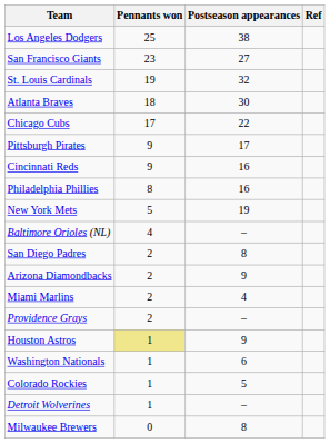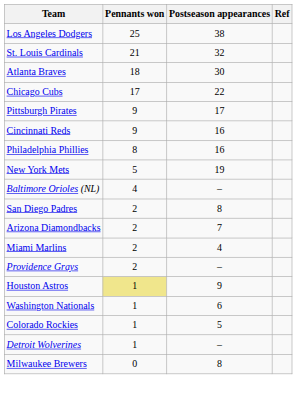- row: San Francisco Giants | 23 | 27
St. Louis Cardinals | Pennants won: 19 -> 21
Arizona Diamondbacks | Postseason appearances: 9 -> 7
